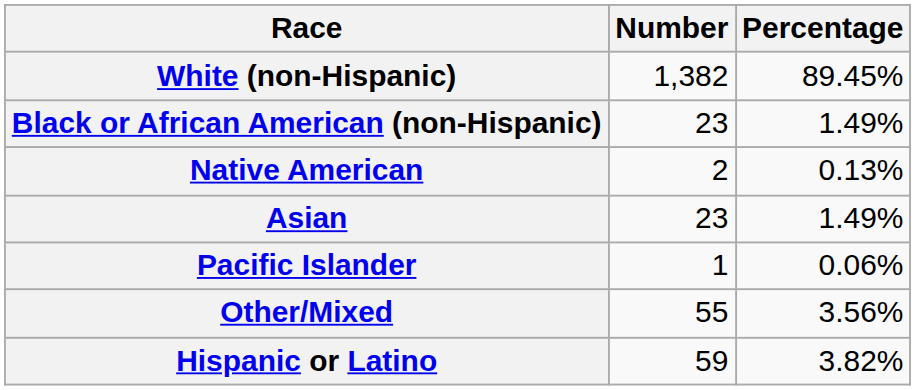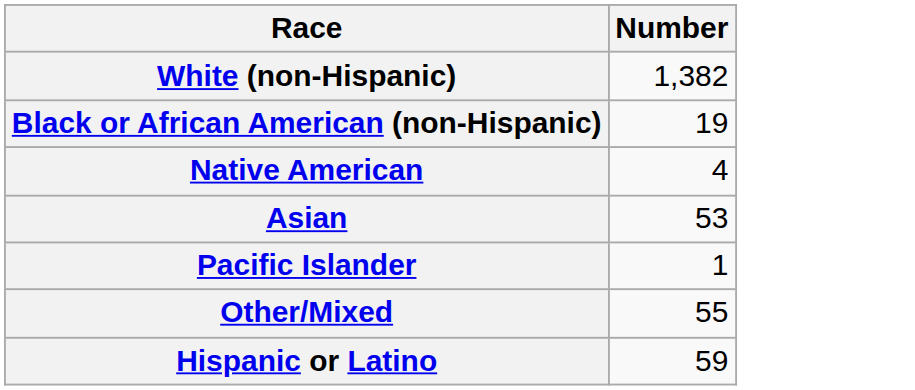- column: Percentage | 89.45% | 1.49% | 0.13% | 1.49% | 0.06% | 3.56% | 3.82%
Black or African American (non-Hispanic) | Number: 23 -> 19
Native American | Number: 2 -> 4
Asian | Number: 23 -> 53
